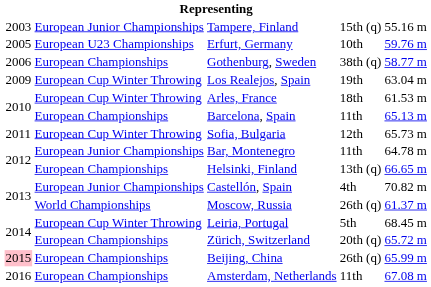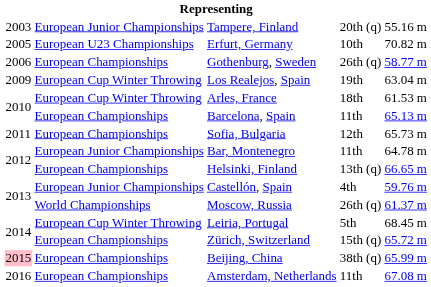Tampere, Finland | column 4: 15th (q) -> 20th (q)
Erfurt, Germany | column 5: 59.76 m -> 70.82 m
Gothenburg, Sweden | column 4: 38th (q) -> 26th (q)
Sofia, Bulgaria | column 2: European Cup Winter Throwing -> European Championships
Castellón, Spain | column 5: 70.82 m -> 59.76 m
Zürich, Switzerland | column 4: 20th (q) -> 15th (q)
Beijing, China | column 4: 26th (q) -> 38th (q)
